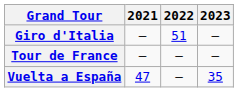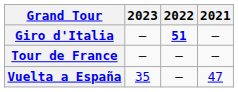columns swapped: 2021 <-> 2023
Giro d'Italia | 2022: normal -> bold
